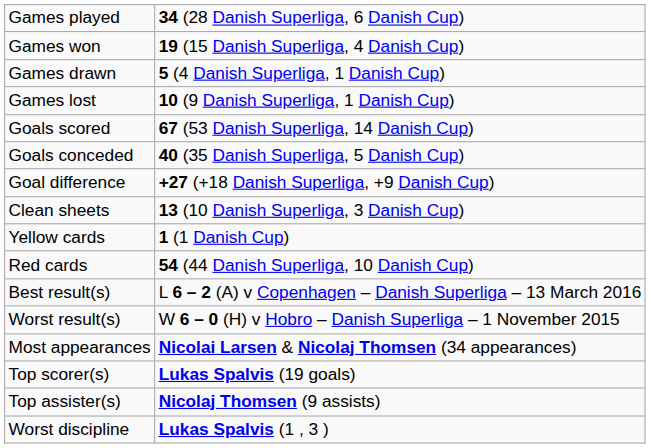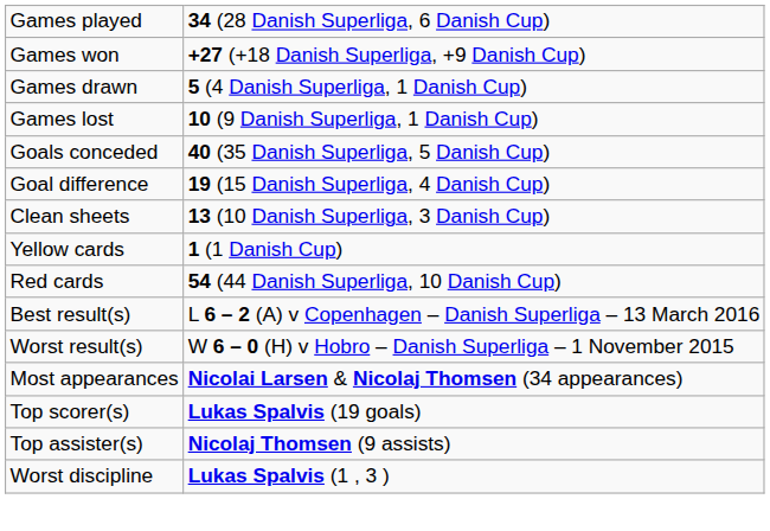Games won | column 2: 19 (15 Danish Superliga, 4 Danish Cup) -> +27 (+18 Danish Superliga, +9 Danish Cup)
- row: Goals scored | 67 (53 Danish Superliga, 14 Danish Cup)
Goal difference | column 2: +27 (+18 Danish Superliga, +9 Danish Cup) -> 19 (15 Danish Superliga, 4 Danish Cup)
